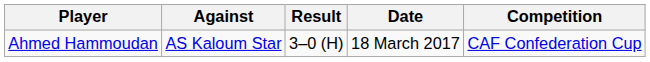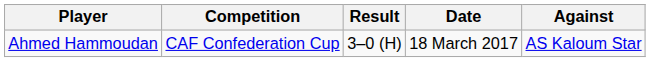columns swapped: Against <-> Competition
